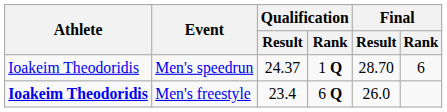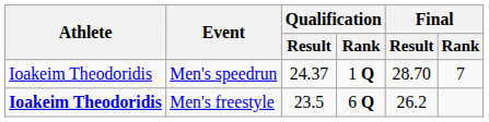Men's speedrun | Final / Rank: 6 -> 7
Men's freestyle | Qualification / Result: 23.4 -> 23.5
Men's freestyle | Final / Result: 26.0 -> 26.2
